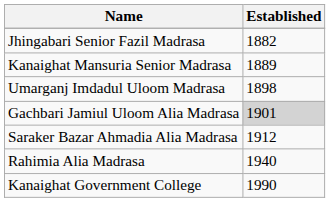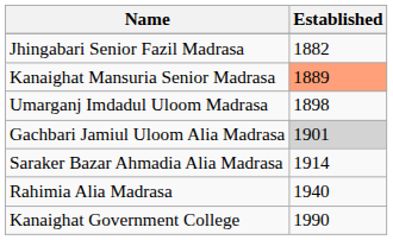Kanaighat Mansuria Senior Madrasa | Established: no background -> lightsalmon background
Saraker Bazar Ahmadia Alia Madrasa | Established: 1912 -> 1914
